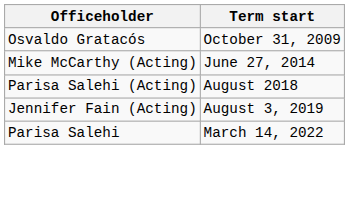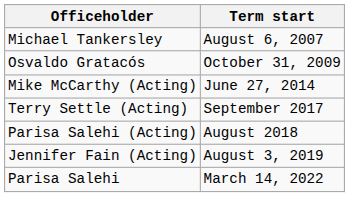+ row: Michael Tankersley | August 6, 2007
+ row: Terry Settle (Acting) | September 2017
